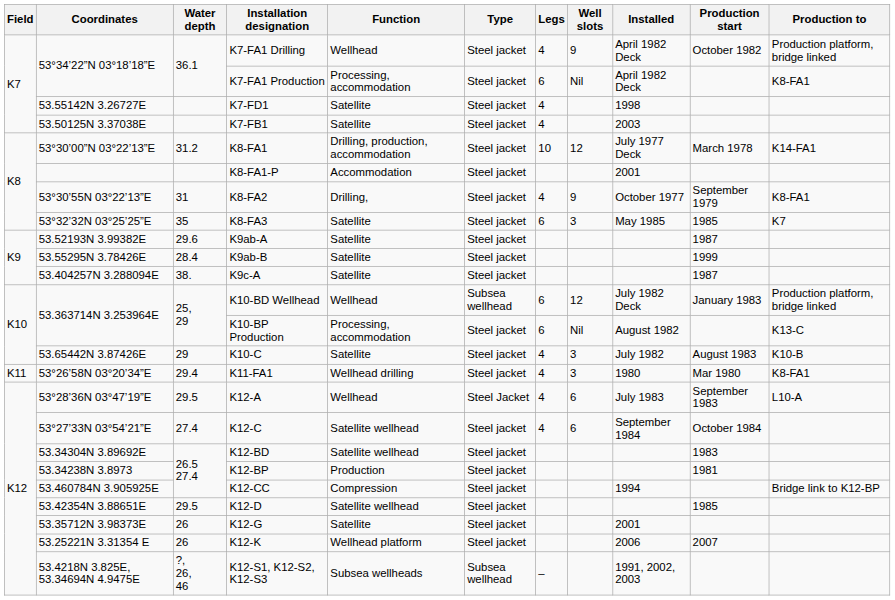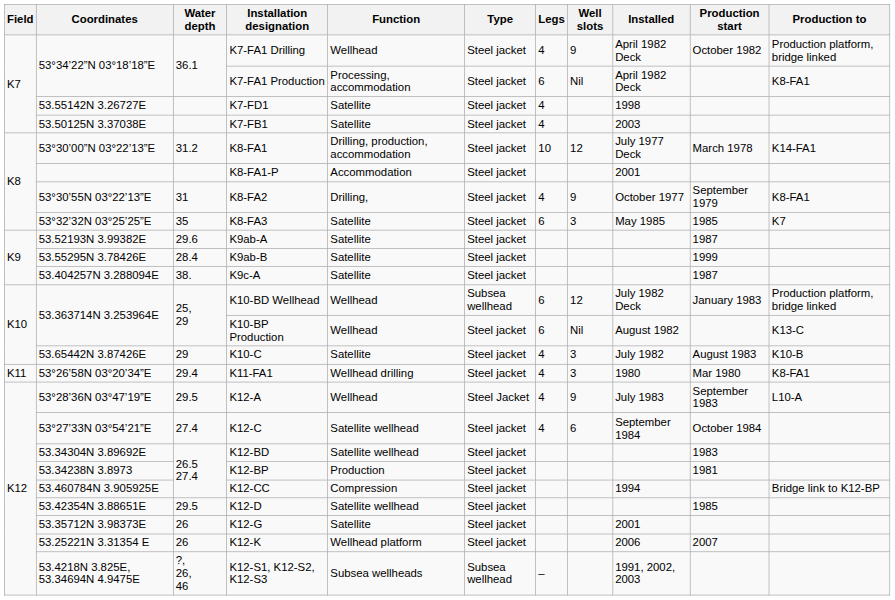K10-BP Production | Function: Processing, accommodation -> Wellhead
K12-A | Well slots: 6 -> 9
